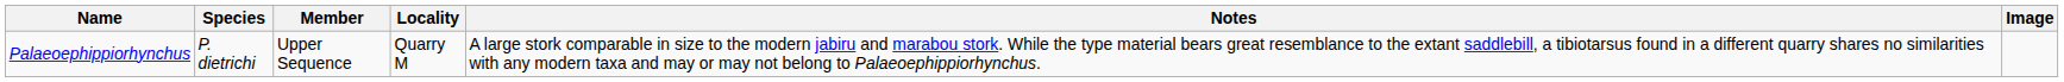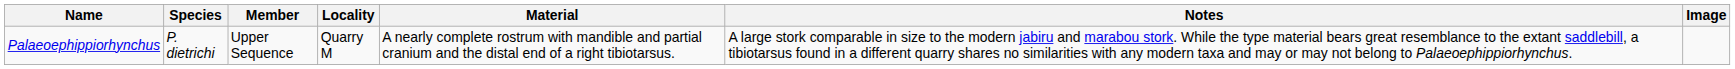+ column: Material | A nearly complete rostrum with mandible and partial cranium and the distal end of a right tibiotarsus.
